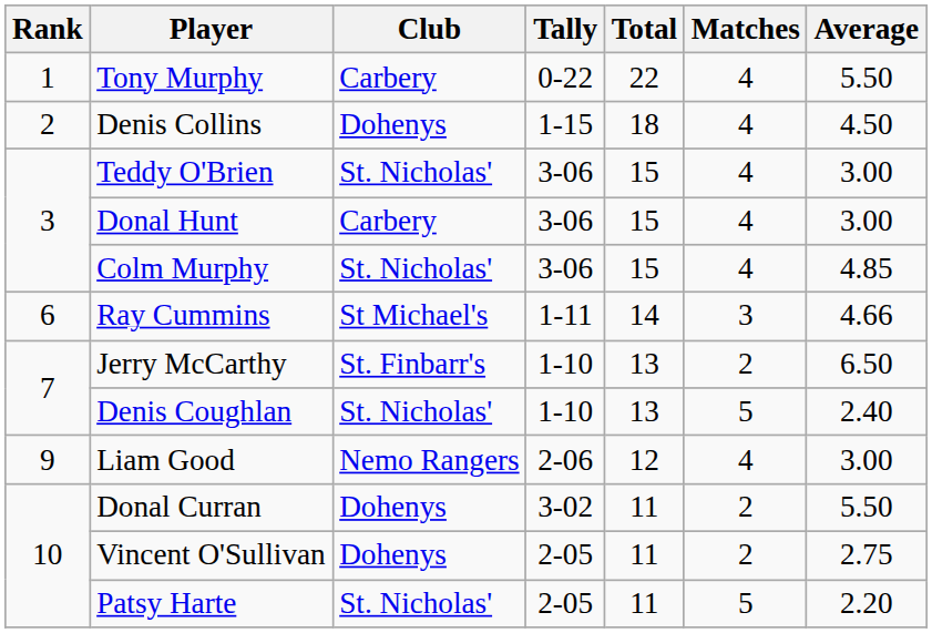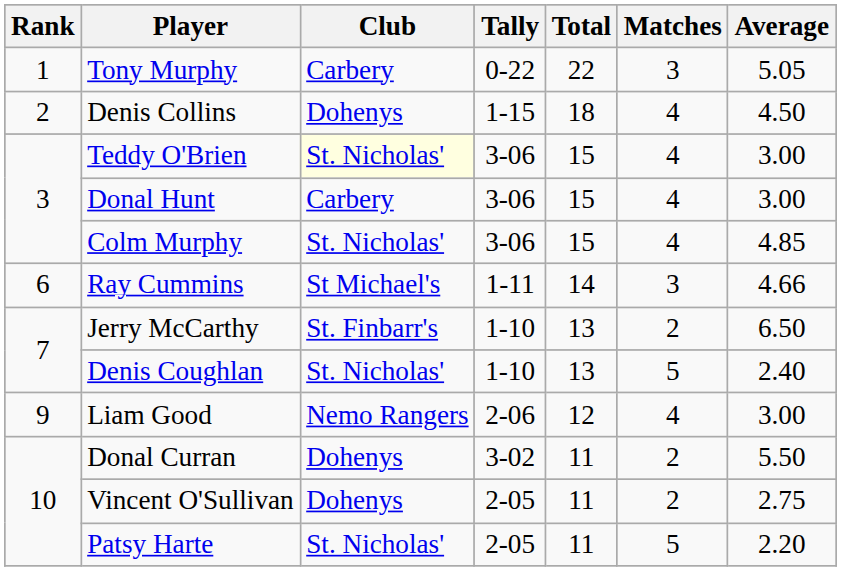Tony Murphy | Matches: 4 -> 3
Tony Murphy | Average: 5.50 -> 5.05
Teddy O'Brien | Club: no background -> lightyellow background
